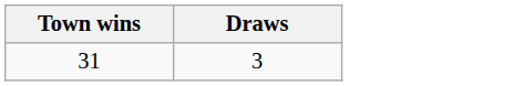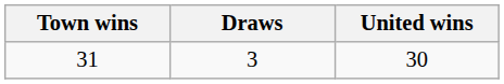+ column: United wins | 30
